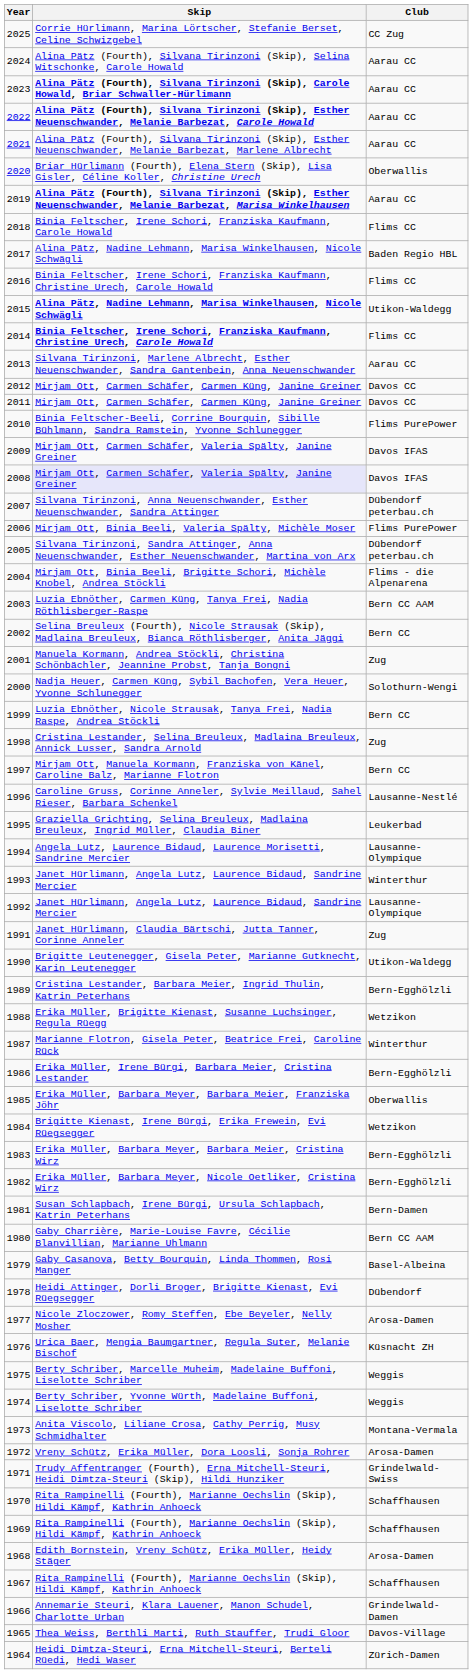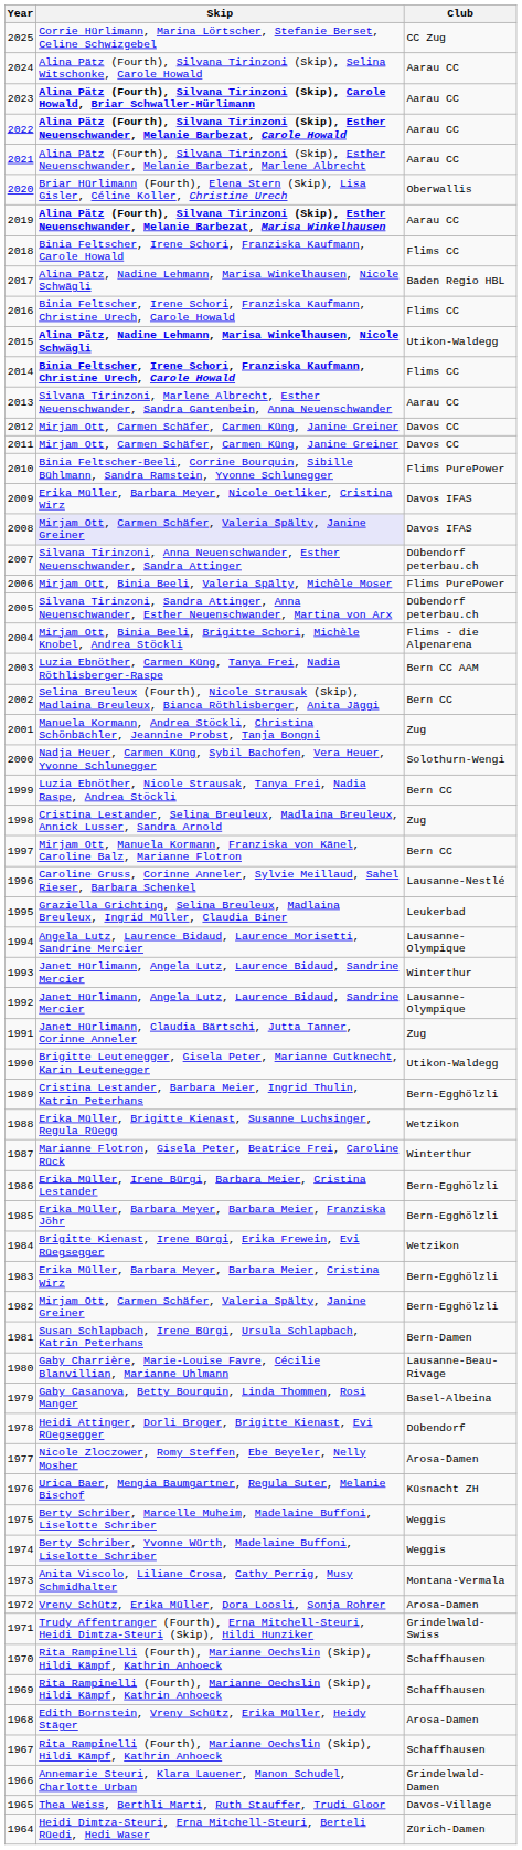2009 | Skip: Mirjam Ott, Carmen Schäfer, Valeria Spälty, Janine Greiner -> Erika Müller, Barbara Meyer, Nicole Oetliker, Cristina Wirz
1985 | Club: Oberwallis -> Bern-Egghölzli
1982 | Skip: Erika Müller, Barbara Meyer, Nicole Oetliker, Cristina Wirz -> Mirjam Ott, Carmen Schäfer, Valeria Spälty, Janine Greiner
1980 | Club: Bern CC AAM -> Lausanne-Beau-Rivage
